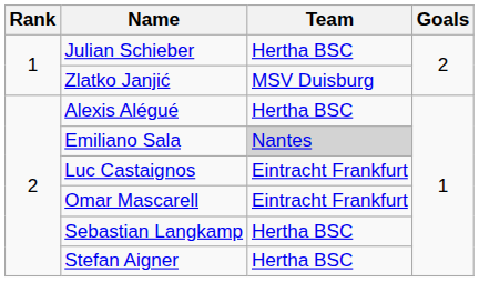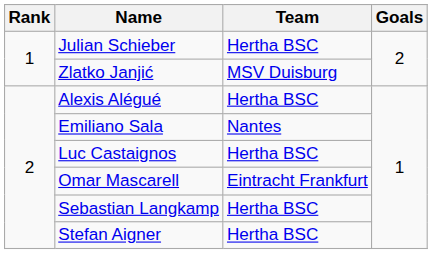Emiliano Sala | Team: lightgrey background -> no background
Luc Castaignos | Team: Eintracht Frankfurt -> Hertha BSC
